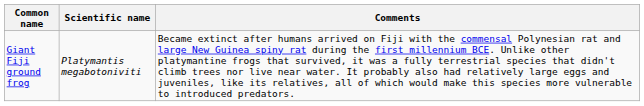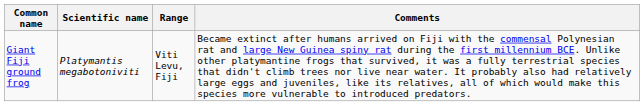+ column: Range | Viti Levu, Fiji
